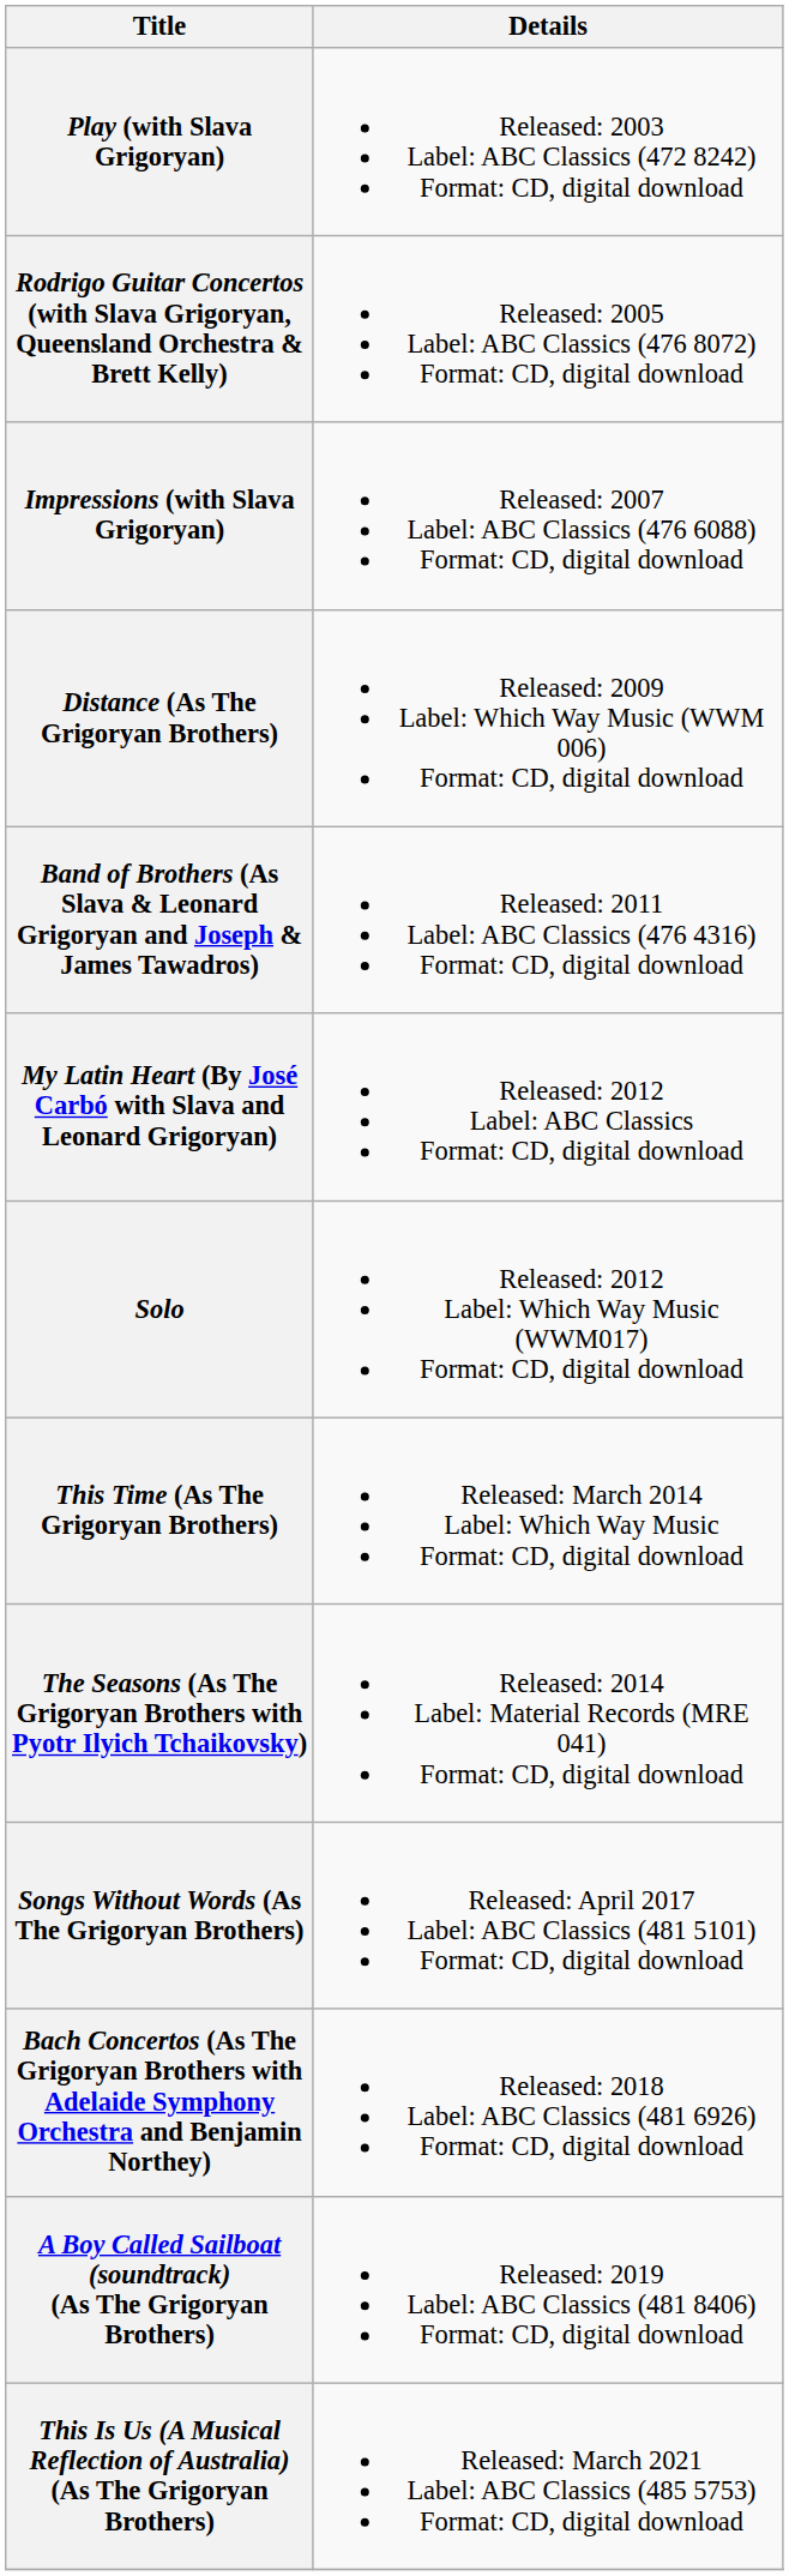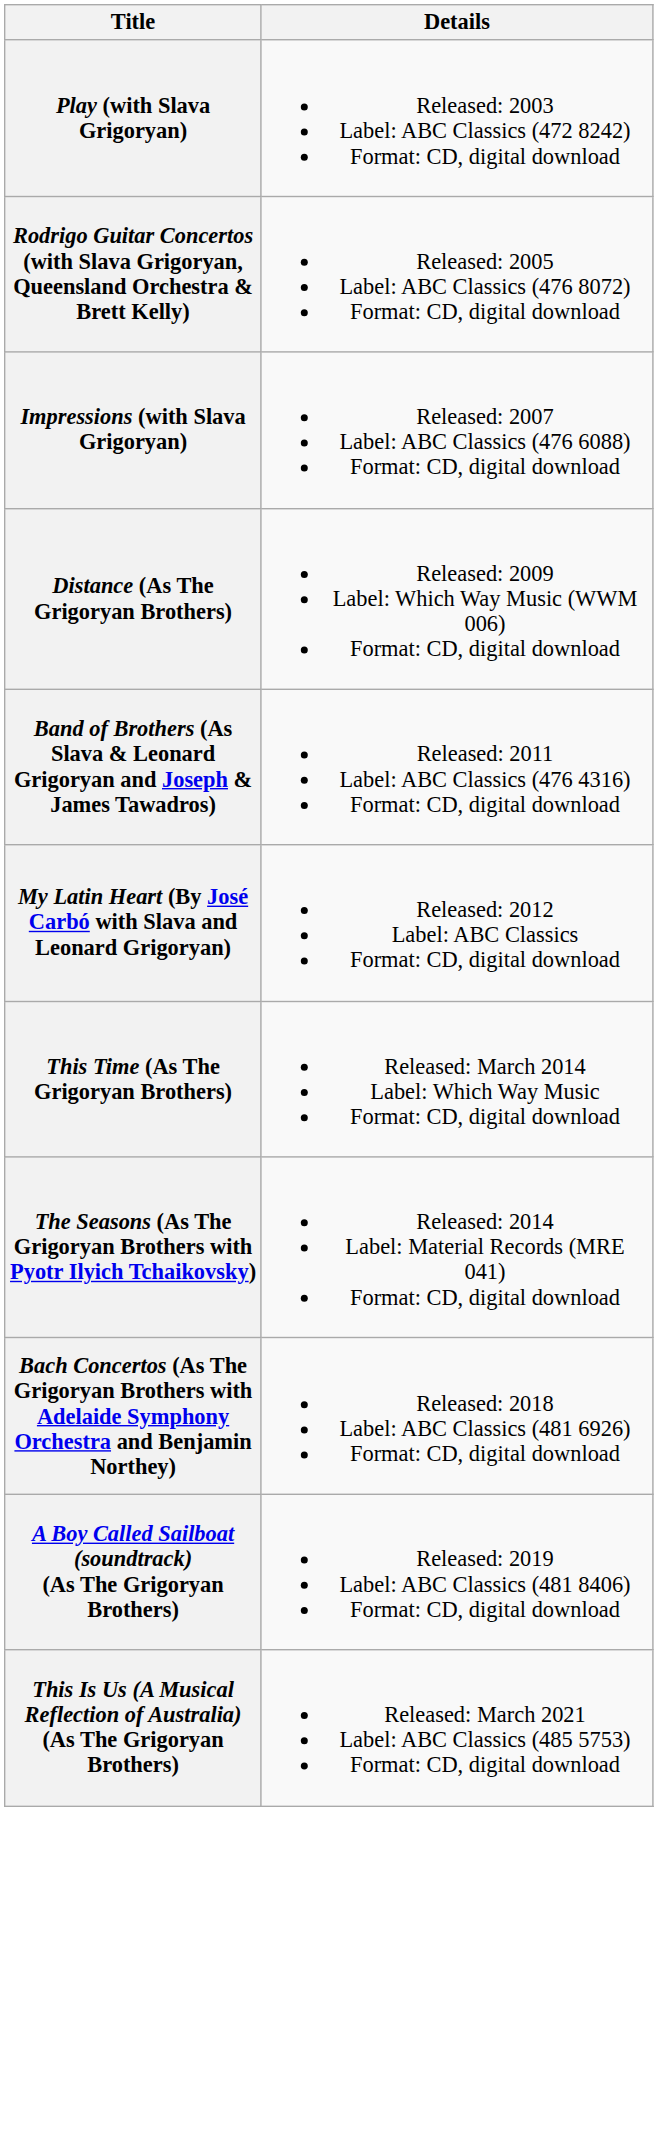- row: Solo | Released: 2012 Label: Which Way Music (WWM017) Format: CD, digital download
- row: Songs Without Words (As The Grigoryan Brothers) | Released: April 2017 Label: ABC Classics (481 5101) Format: CD, digital download
